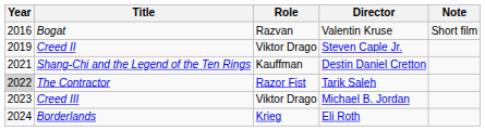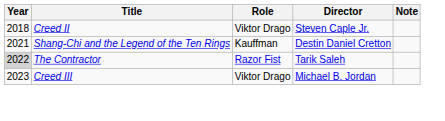- row: 2016 | Bogat | Razvan | Valentin Kruse | Short film
Creed II | Year: 2019 -> 2018
- row: 2024 | Borderlands | Krieg | Eli Roth
